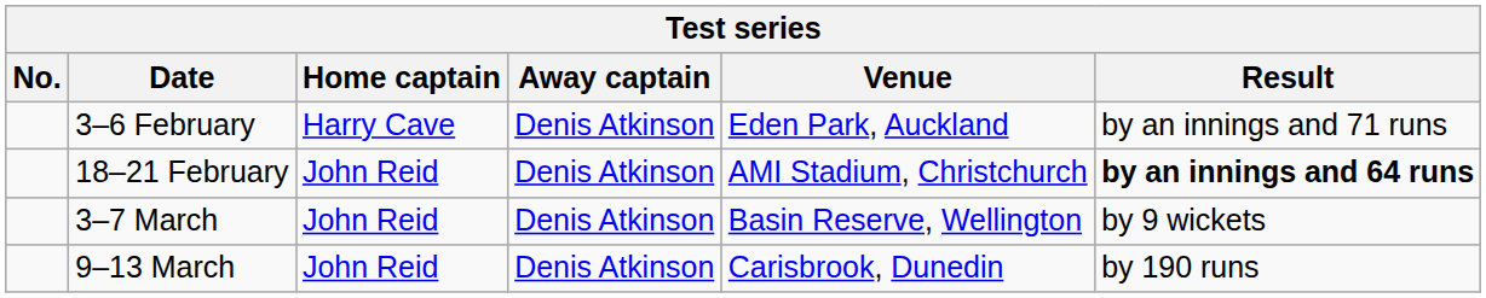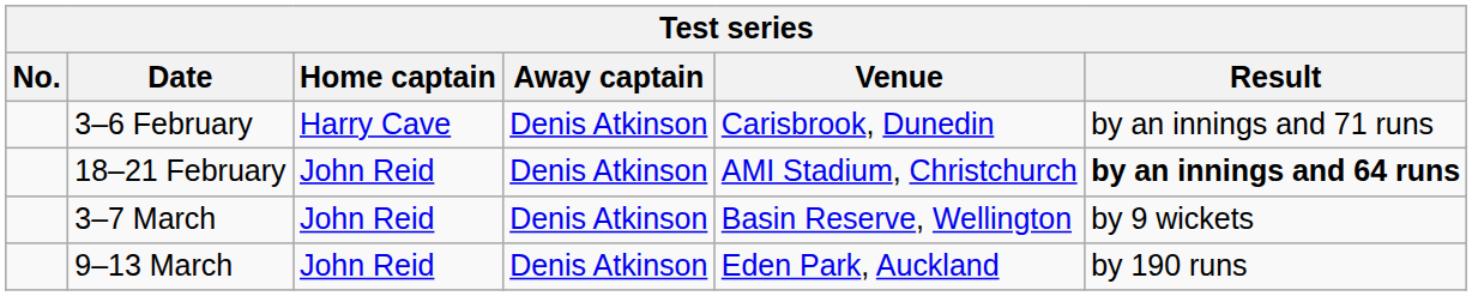3–6 February | Venue: Eden Park, Auckland -> Carisbrook, Dunedin
9–13 March | Venue: Carisbrook, Dunedin -> Eden Park, Auckland
